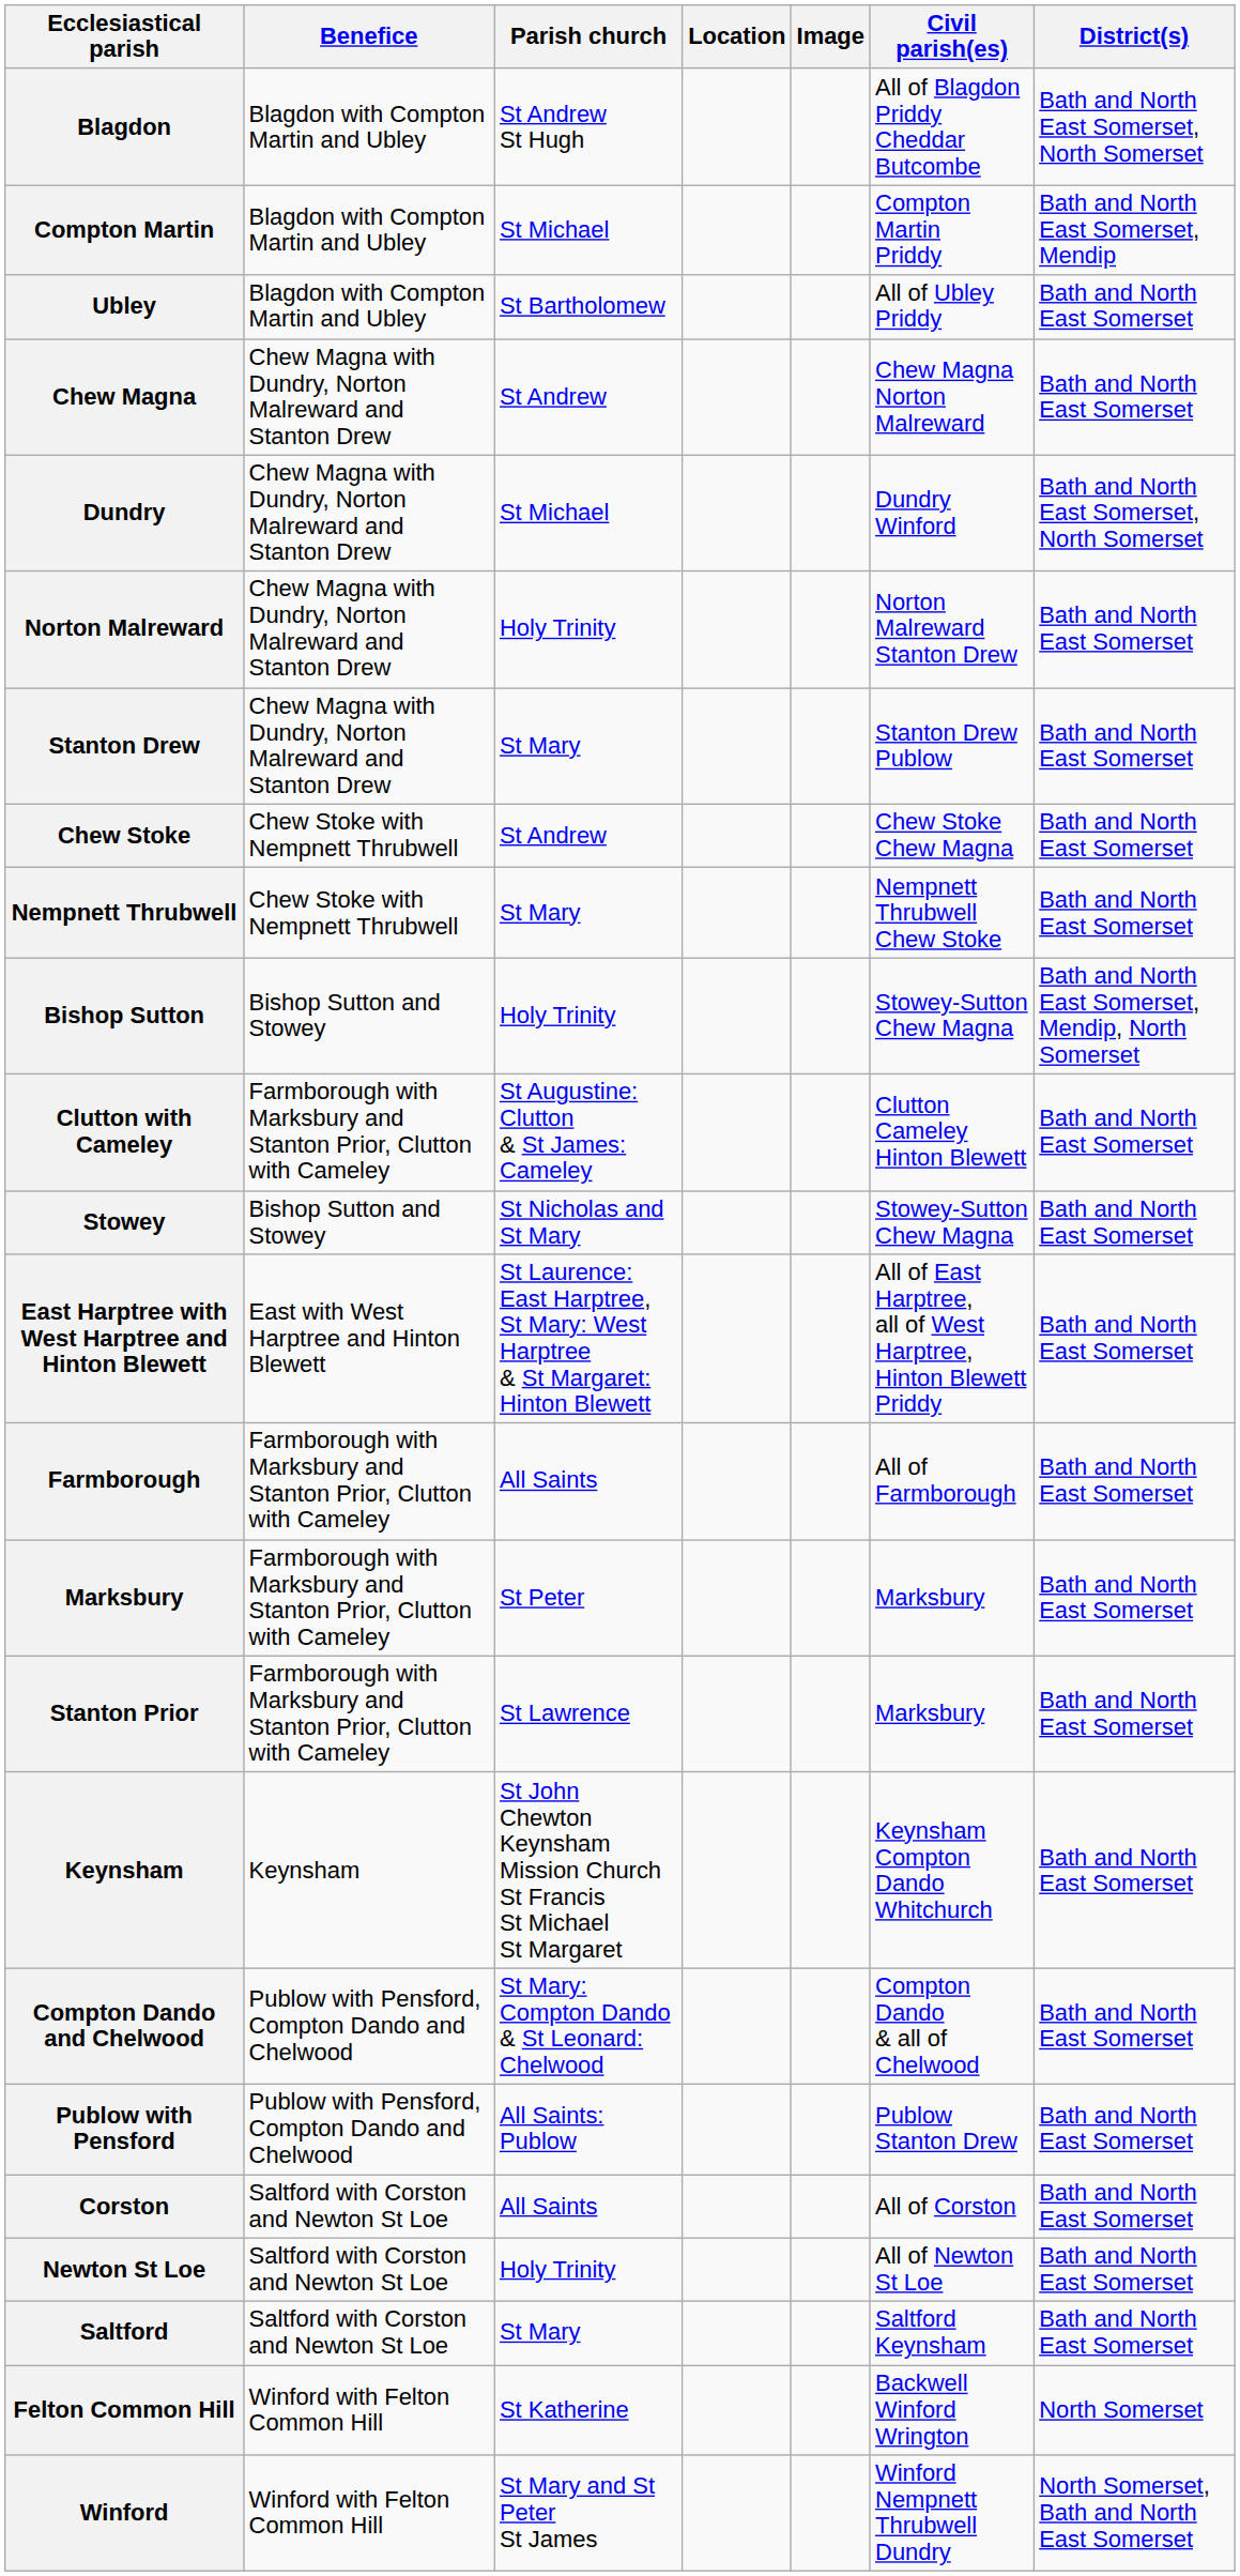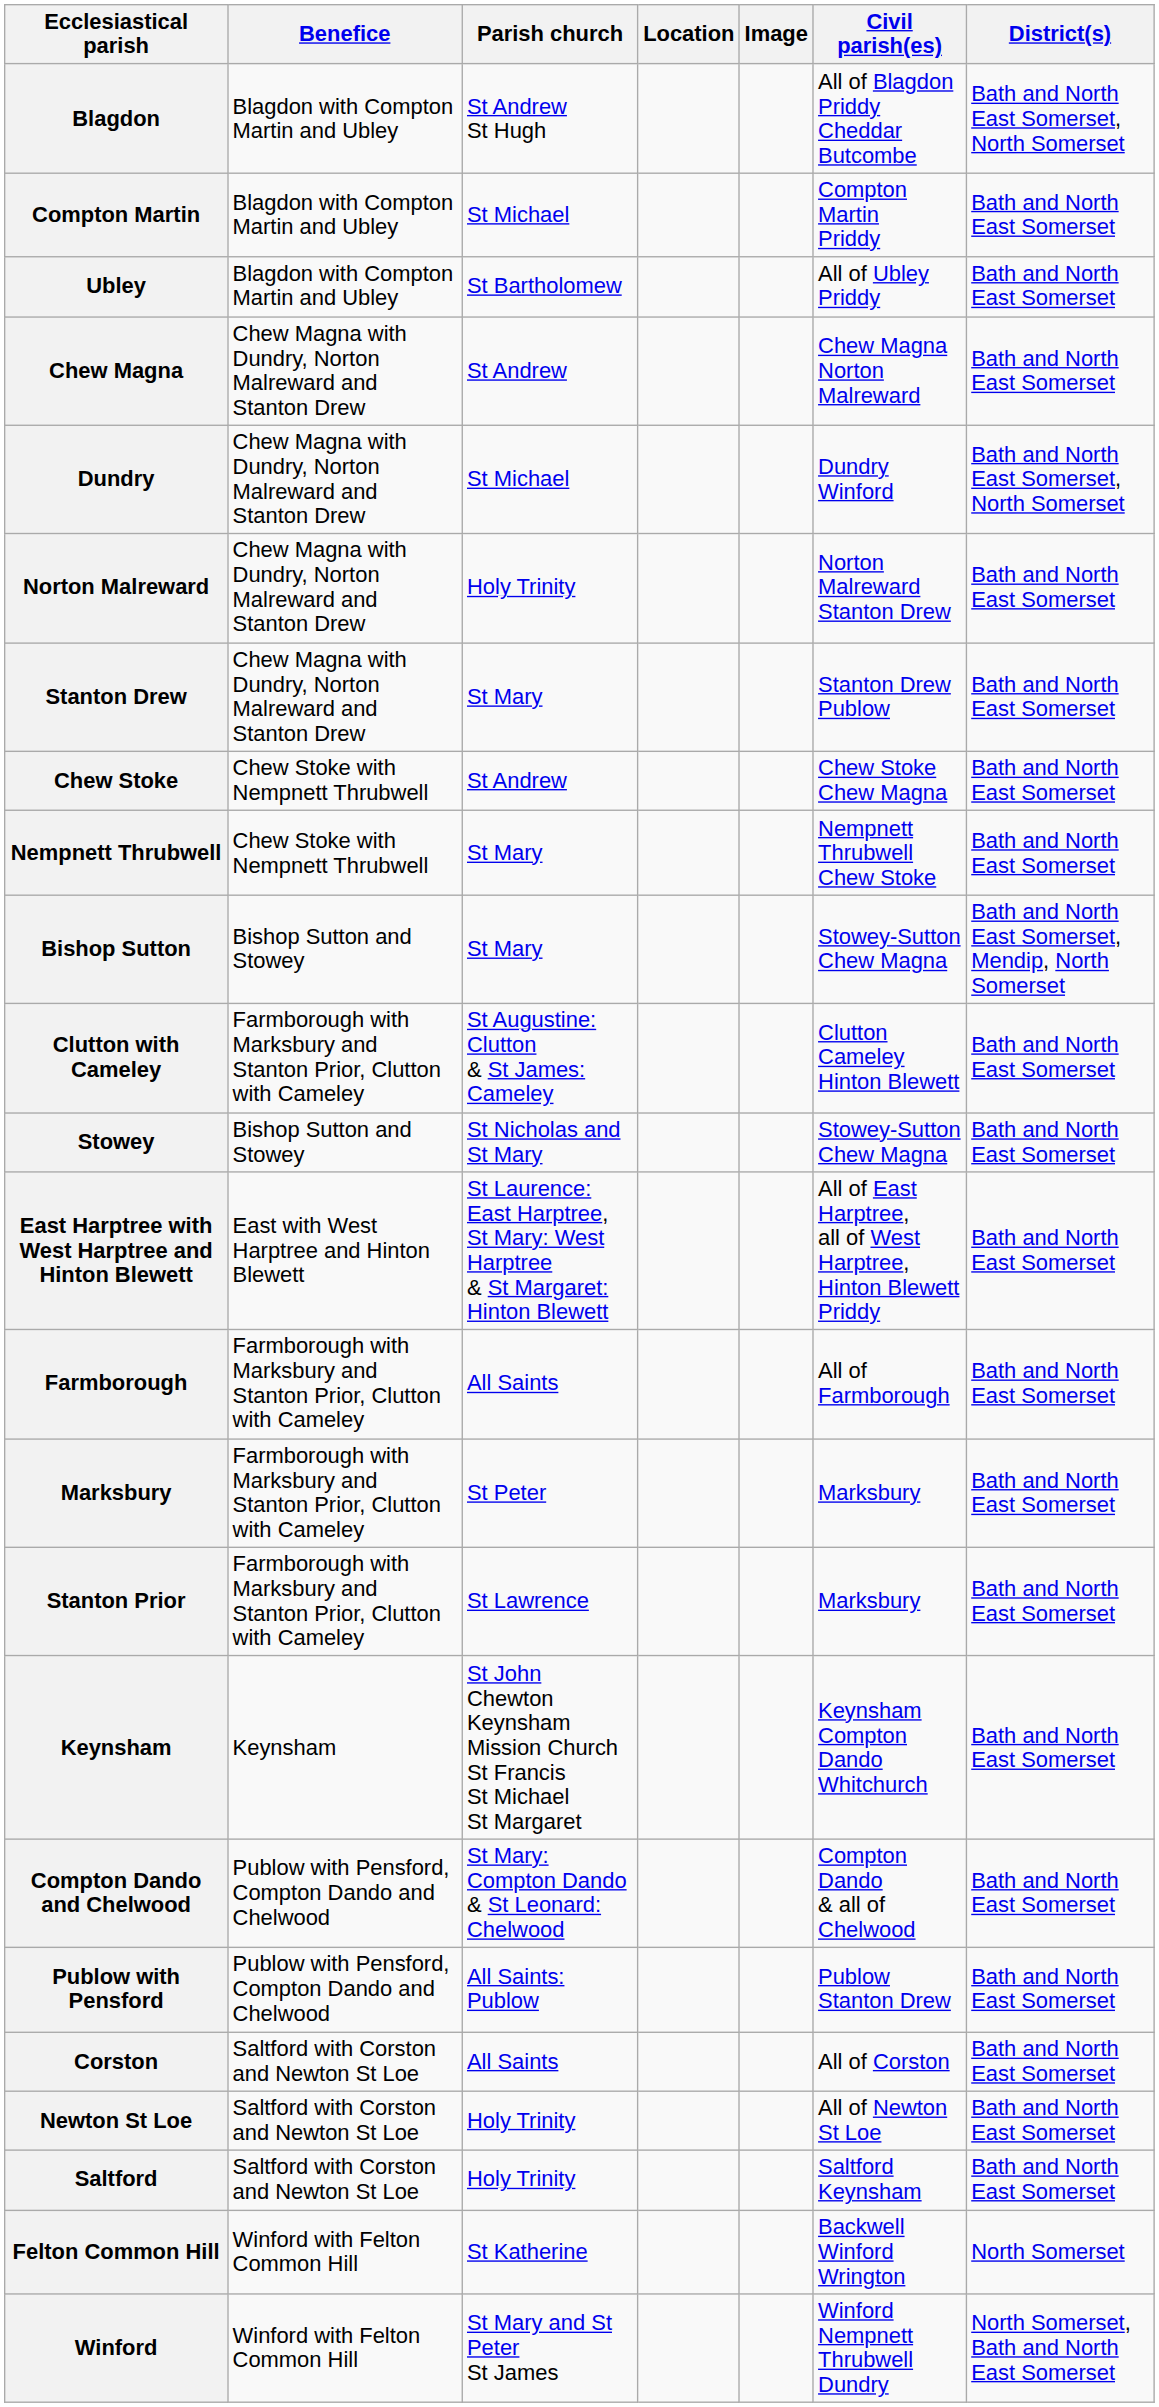Compton Martin | District(s): Bath and North East Somerset, Mendip -> Bath and North East Somerset
Bishop Sutton | Parish church: Holy Trinity -> St Mary
Saltford | Parish church: St Mary -> Holy Trinity
